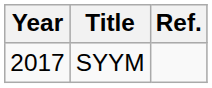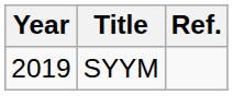SYYM | Year: 2017 -> 2019
